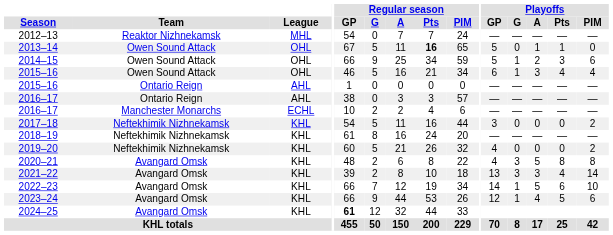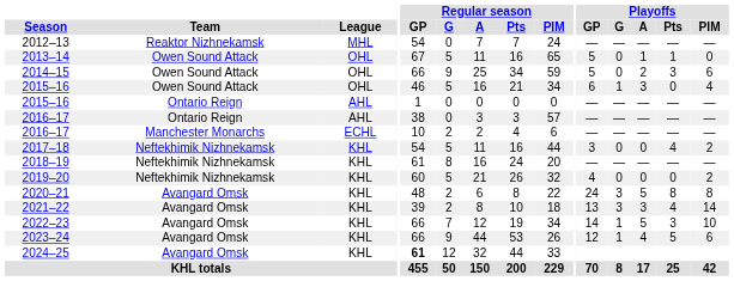2013–14 | Regular season / Pts: bold -> normal
2014–15 | Playoffs / G: 1 -> 0
2015–16 / Owen Sound Attack | Playoffs / Pts: 4 -> 0
2017–18 | Playoffs / Pts: 0 -> 4
2020–21 | Playoffs / GP: 4 -> 24
2022–23 | Playoffs / Pts: 6 -> 3
